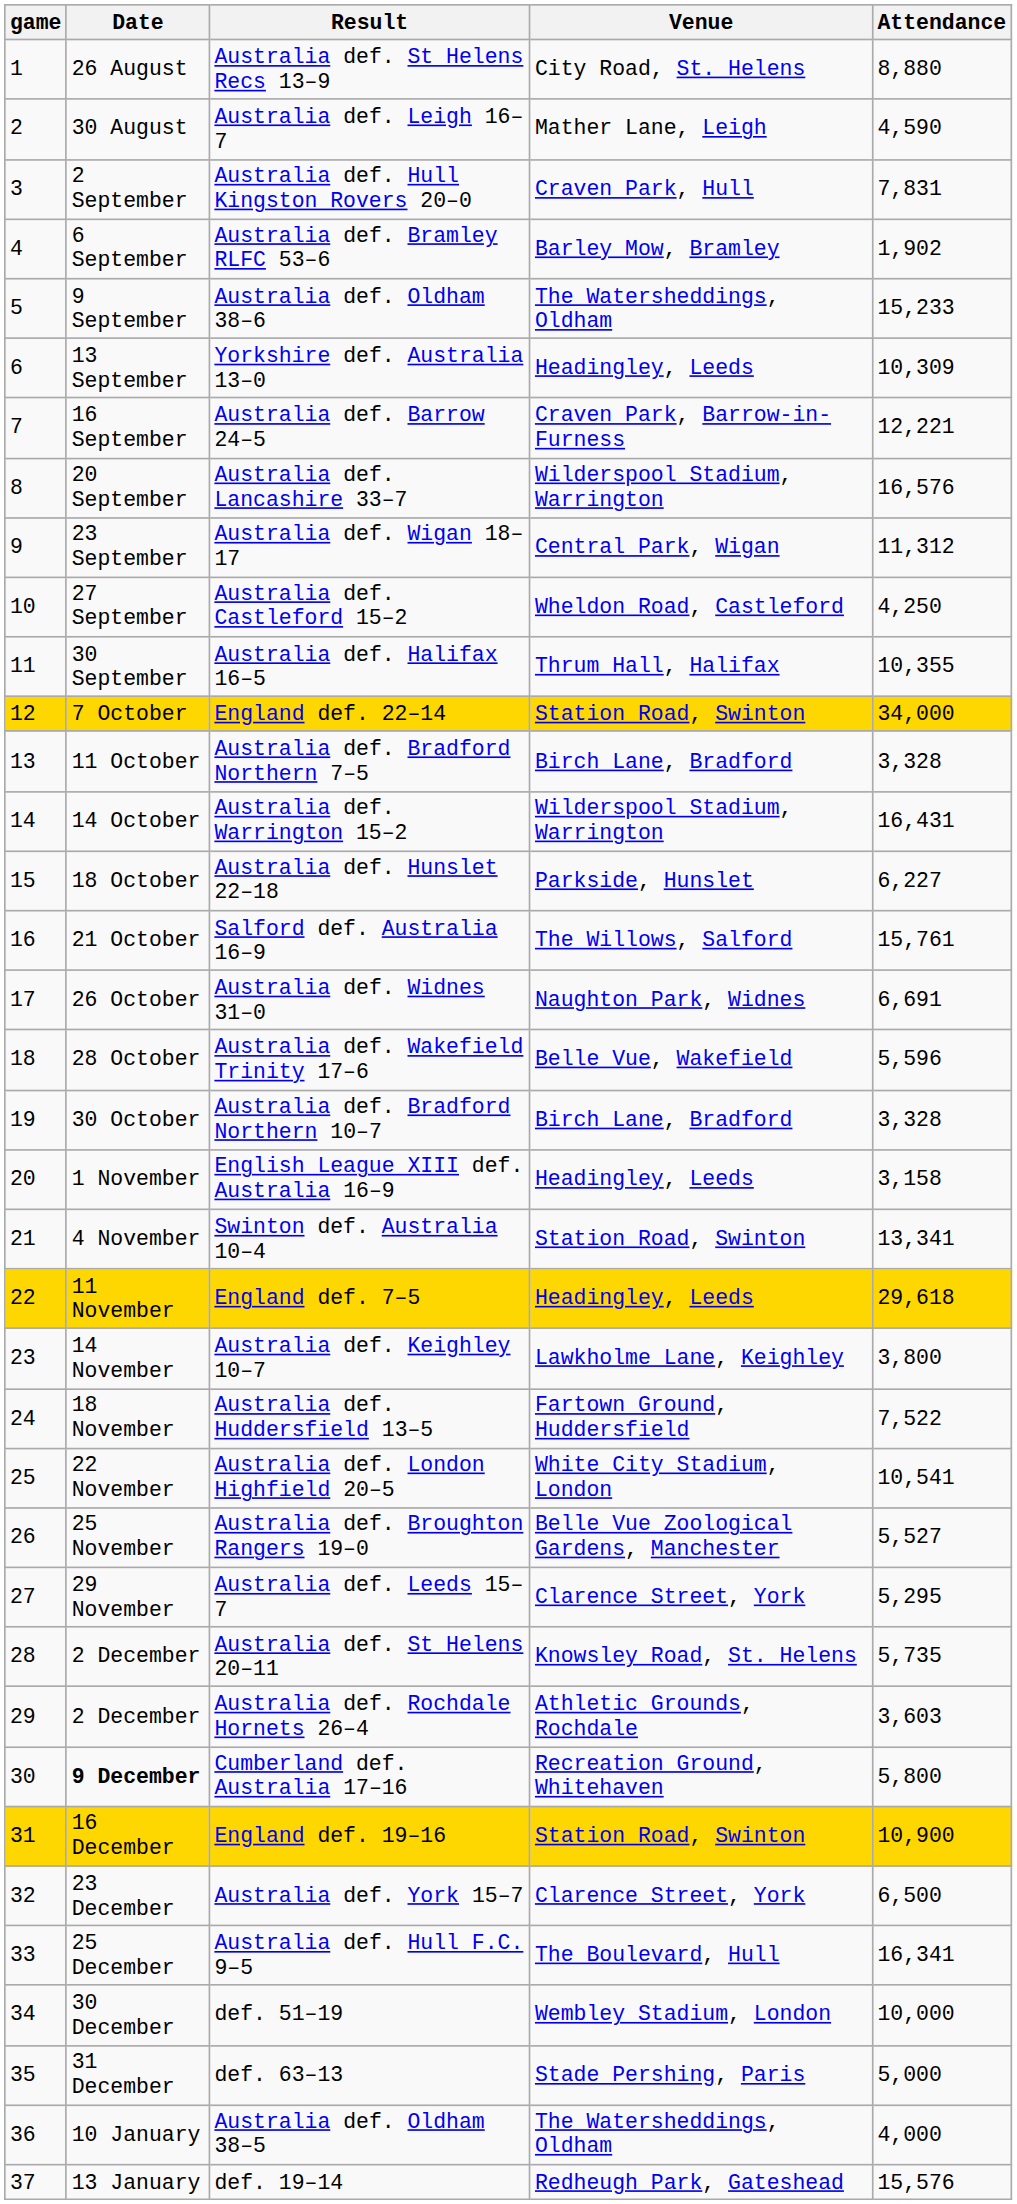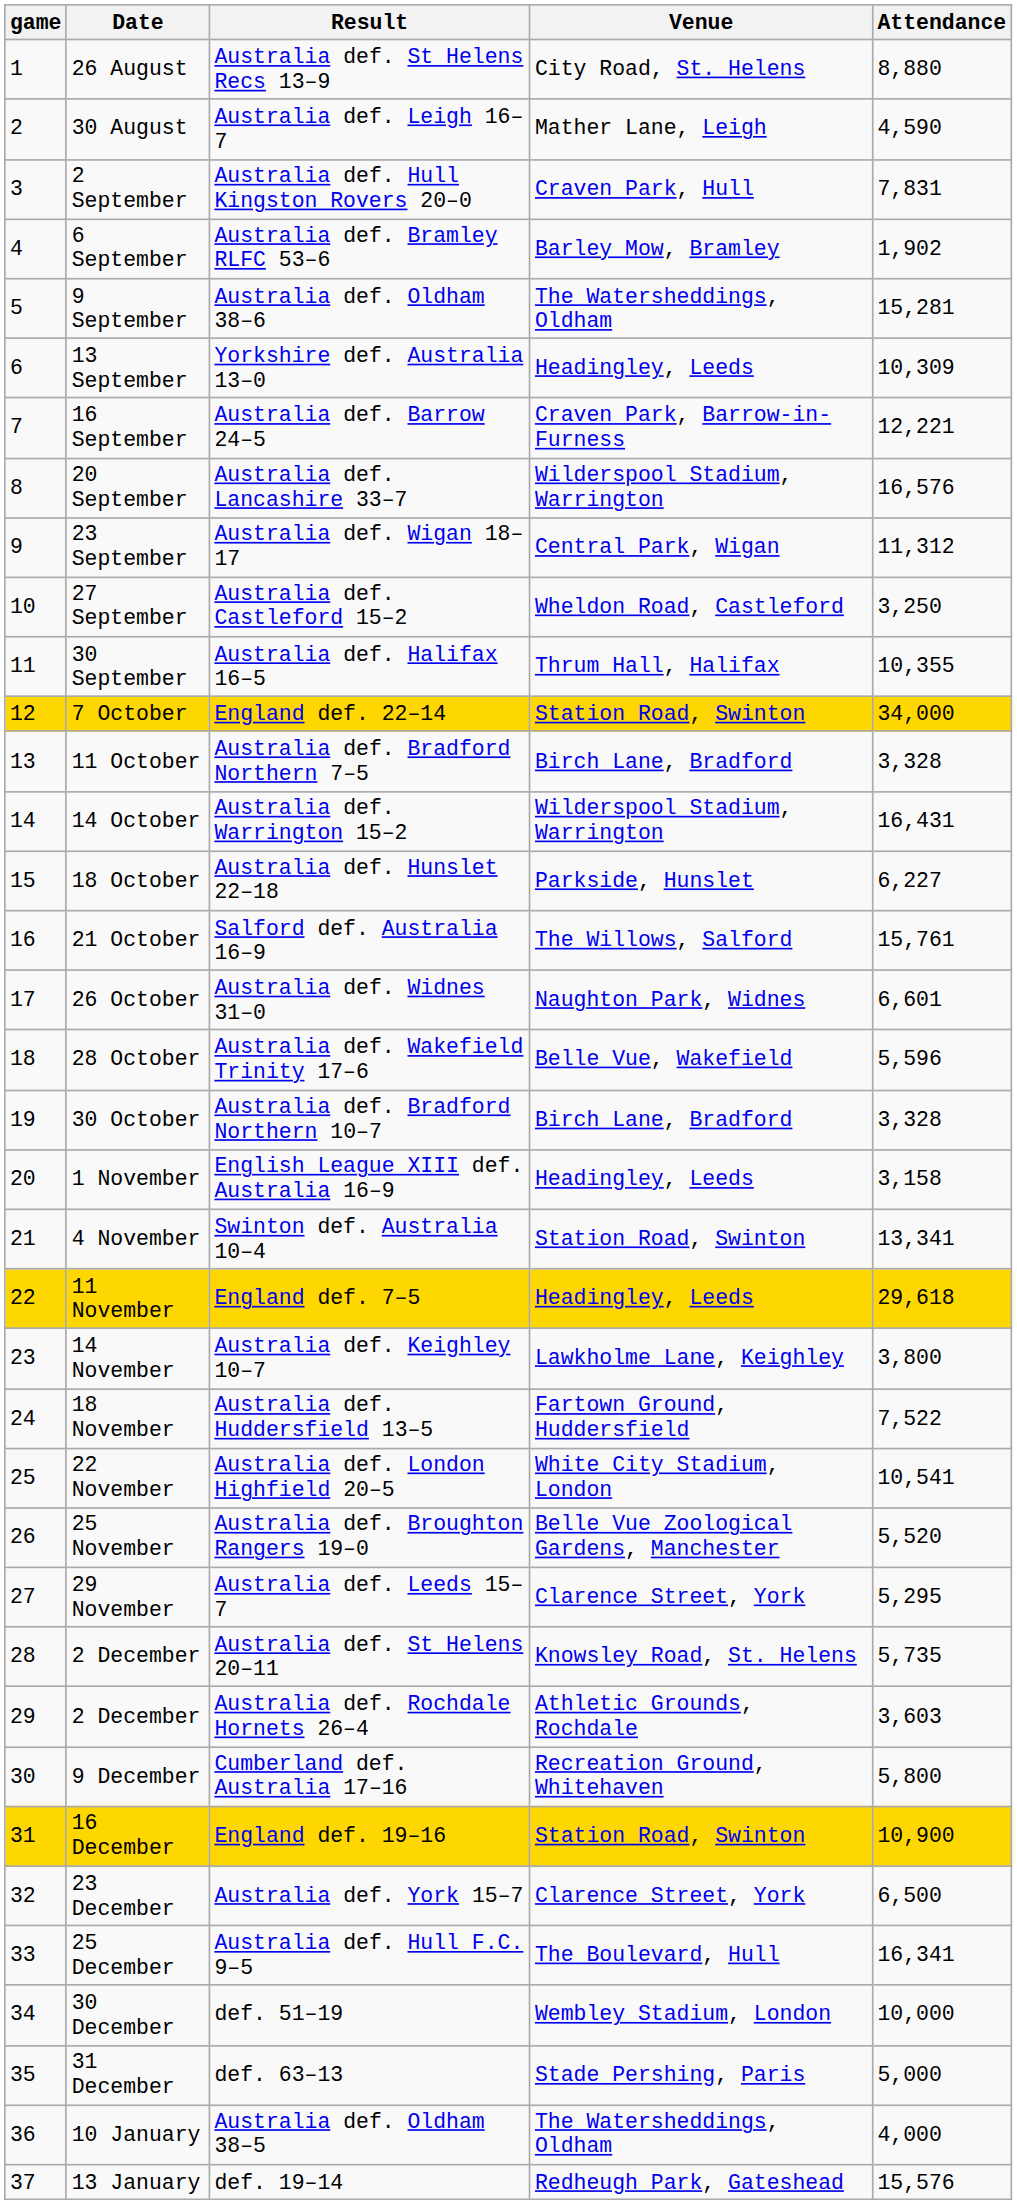Australia def. Oldham 38–6 | Attendance: 15,233 -> 15,281
Australia def. Castleford 15–2 | Attendance: 4,250 -> 3,250
Australia def. Widnes 31–0 | Attendance: 6,691 -> 6,601
Australia def. Broughton Rangers 19–0 | Attendance: 5,527 -> 5,520
Cumberland def. Australia 17–16 | Date: bold -> normal
